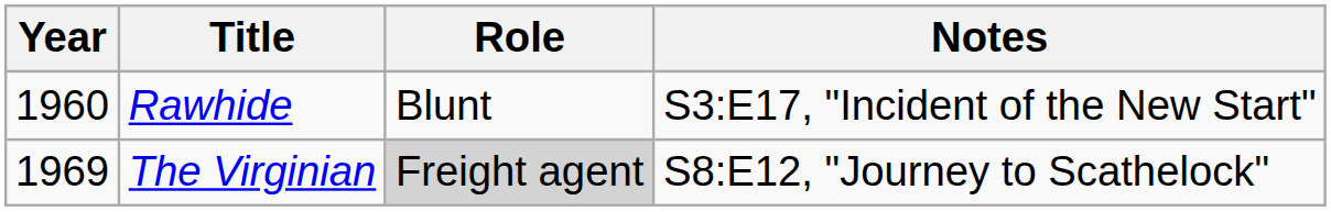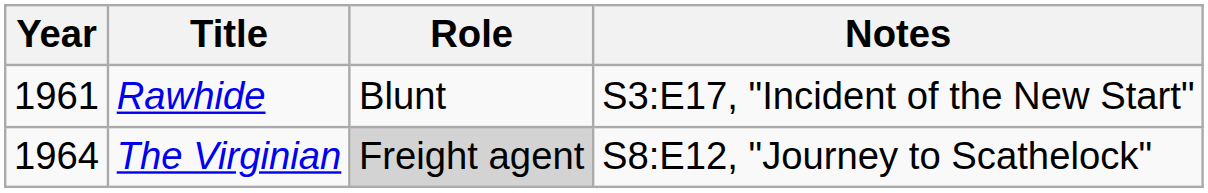Rawhide | Year: 1960 -> 1961
The Virginian | Year: 1969 -> 1964
